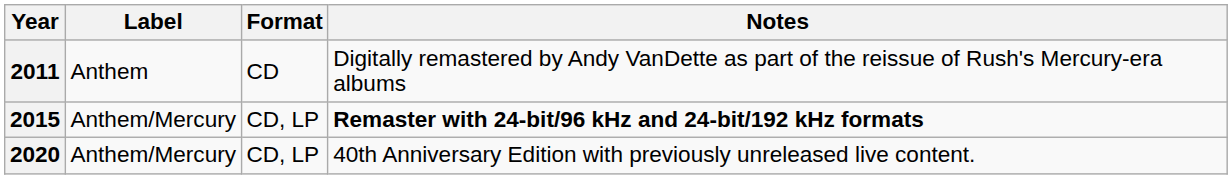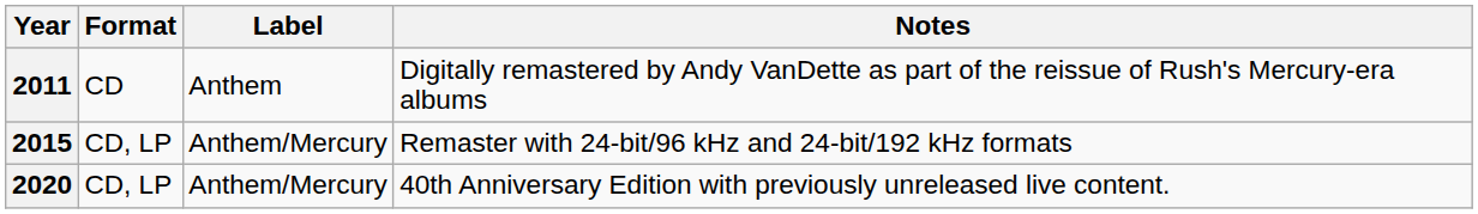columns swapped: Label <-> Format
2015 | Notes: bold -> normal
